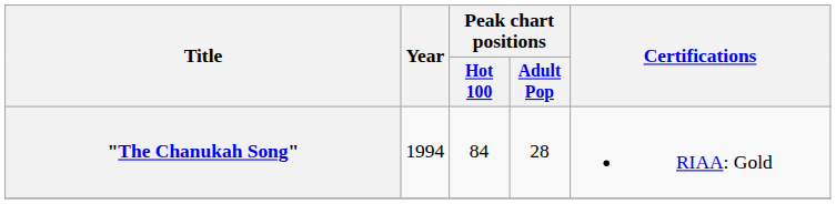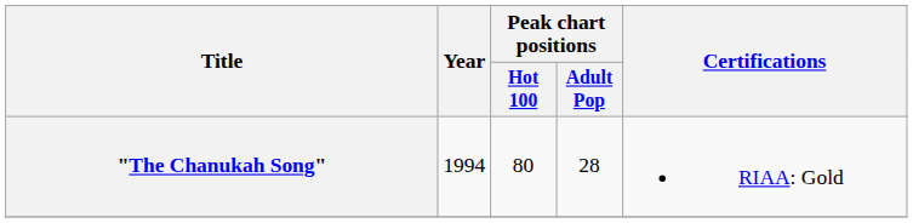"The Chanukah Song" | Peak chart positions / Hot 100: 84 -> 80
